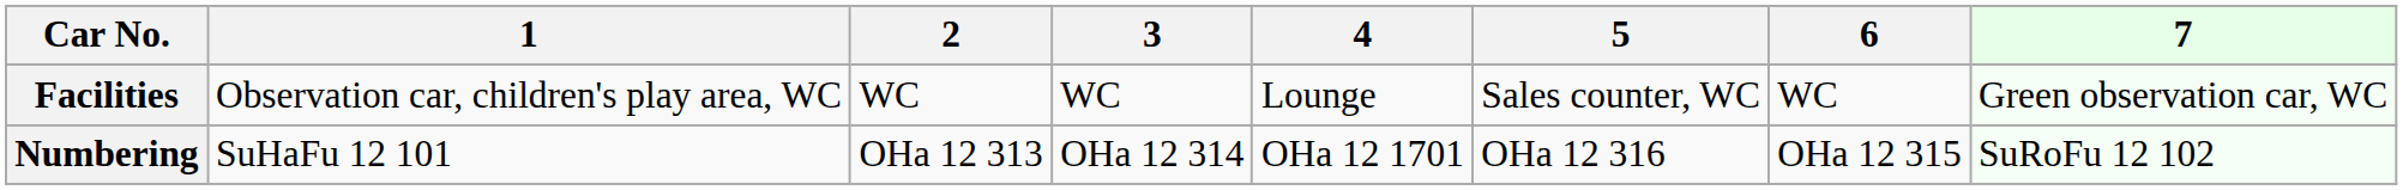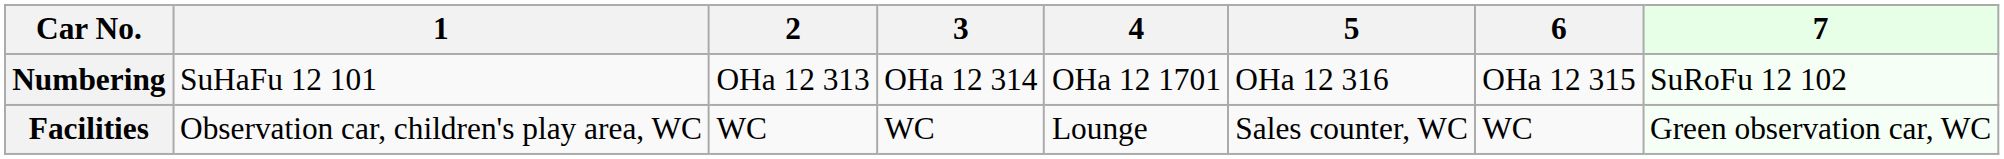rows swapped: Numbering <-> Facilities
